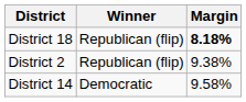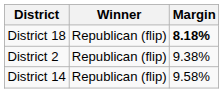District 14 | Winner: Democratic -> Republican (flip)
